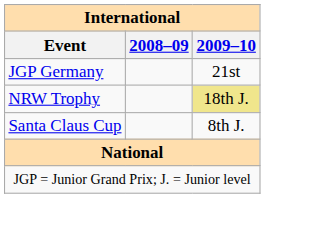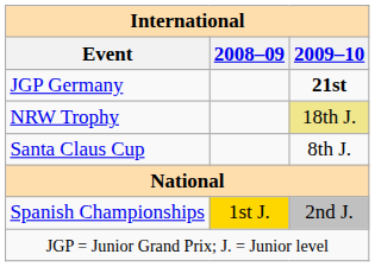JGP Germany | 2009–10: normal -> bold
+ row: Spanish Championships | 1st J. | 2nd J.
